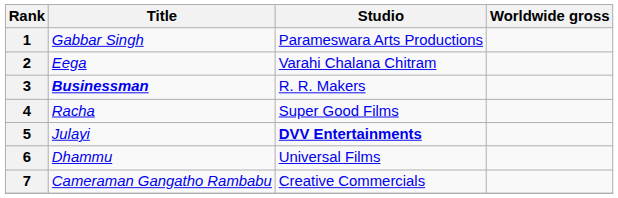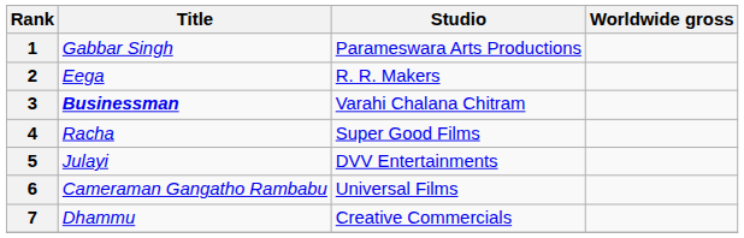2 | Studio: Varahi Chalana Chitram -> R. R. Makers
3 | Studio: R. R. Makers -> Varahi Chalana Chitram
5 | Studio: bold -> normal
6 | Title: Dhammu -> Cameraman Gangatho Rambabu
7 | Title: Cameraman Gangatho Rambabu -> Dhammu
